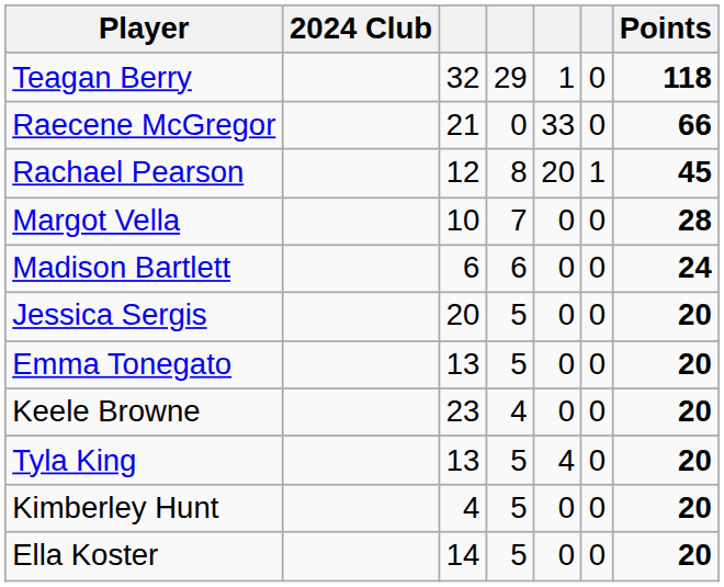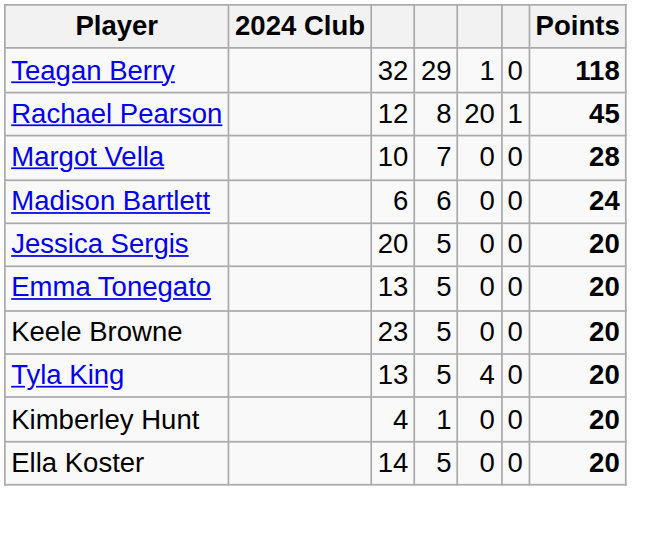- row: Raecene McGregor | 21 | 0 | 33 | 0 | 66
Keele Browne | column 4: 4 -> 5
Kimberley Hunt | column 4: 5 -> 1
